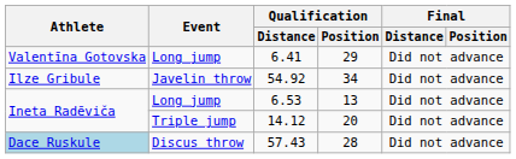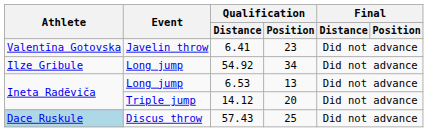6.41 | Event: Long jump -> Javelin throw
6.41 | Qualification / Position: 29 -> 23
54.92 | Event: Javelin throw -> Long jump
57.43 | Qualification / Position: 28 -> 25
